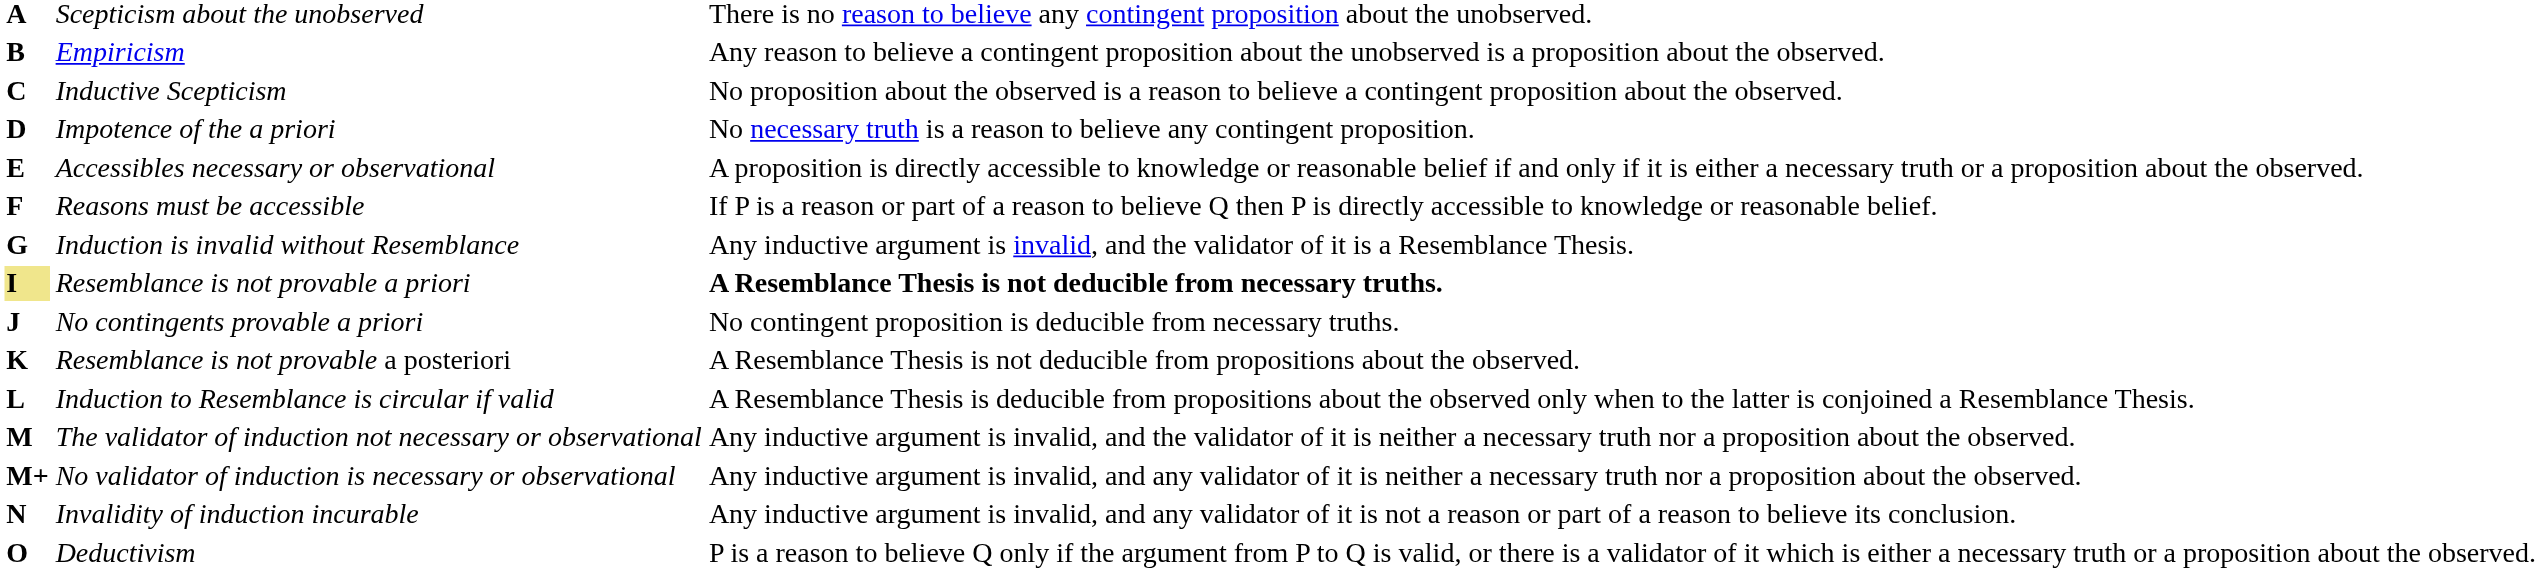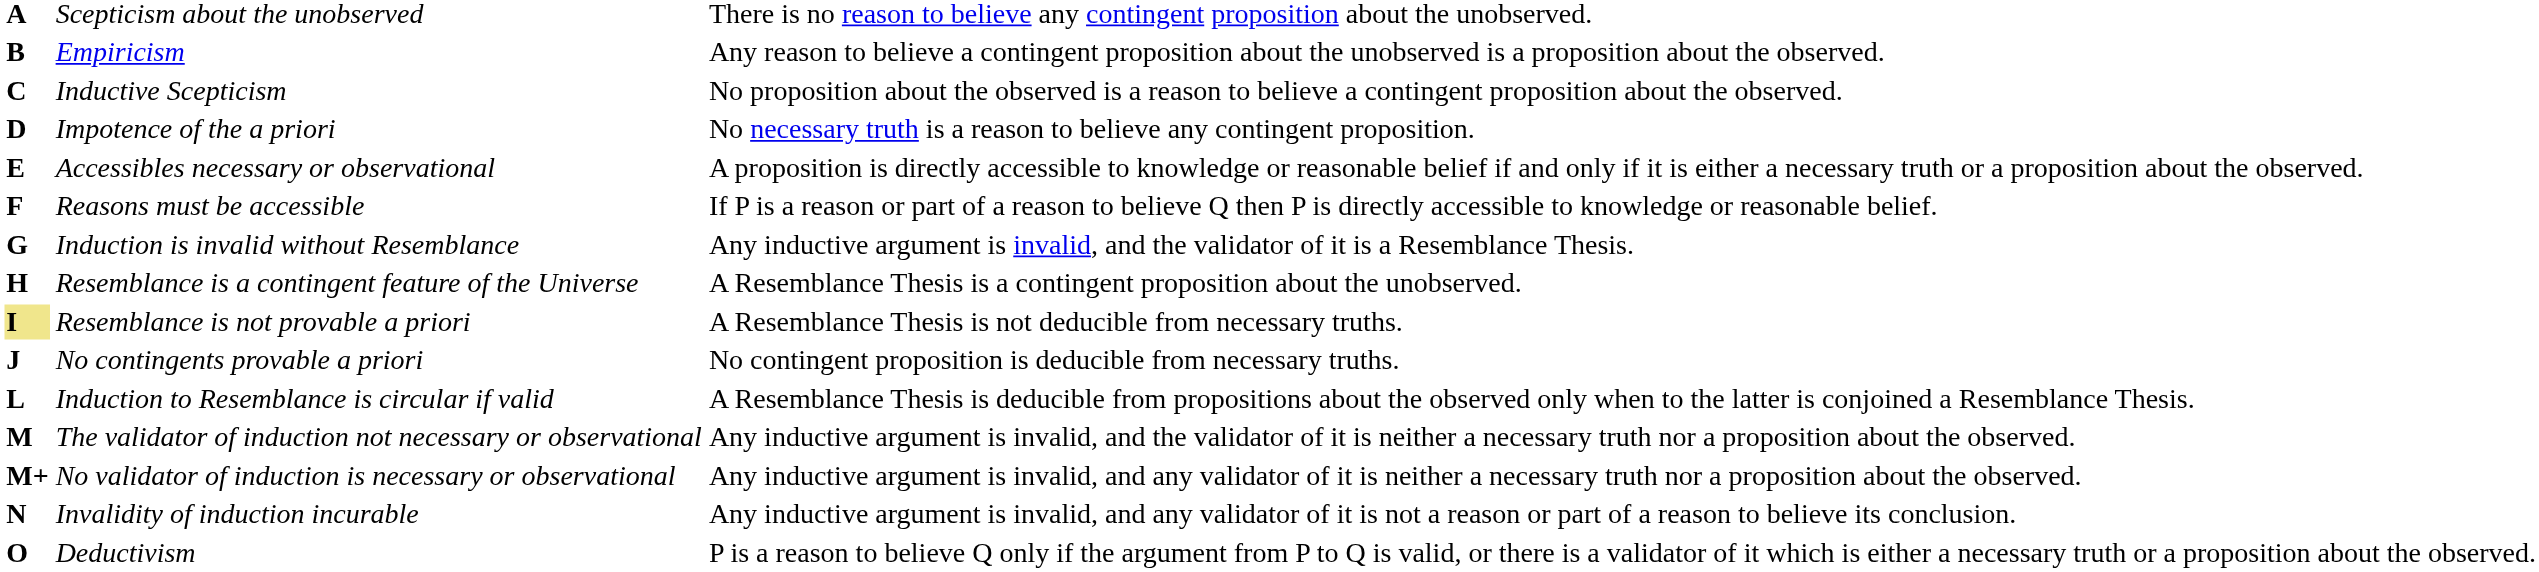+ row: H | Resemblance is a contingent feature of the Universe | A Resemblance Thesis is a contingent proposition about the unobserved.
Resemblance is not provable a priori | column 3: bold -> normal
- row: K | Resemblance is not provable a posteriori | A Resemblance Thesis is not deducible from propositions about the observed.
